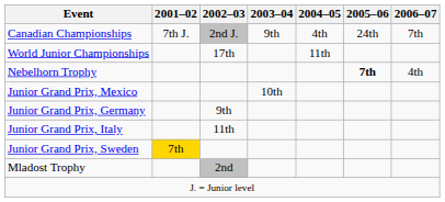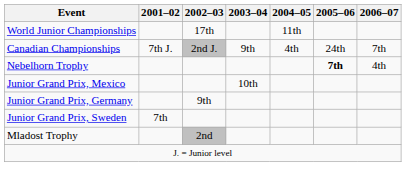rows swapped: World Junior Championships <-> Canadian Championships
- row: Junior Grand Prix, Italy | 11th
Junior Grand Prix, Sweden | 2001–02: gold background -> no background
